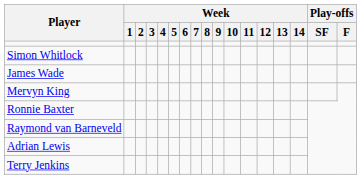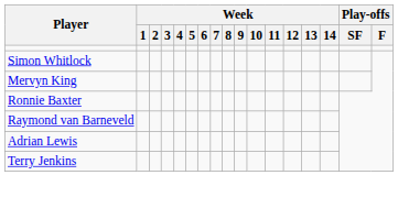- row: James Wade
